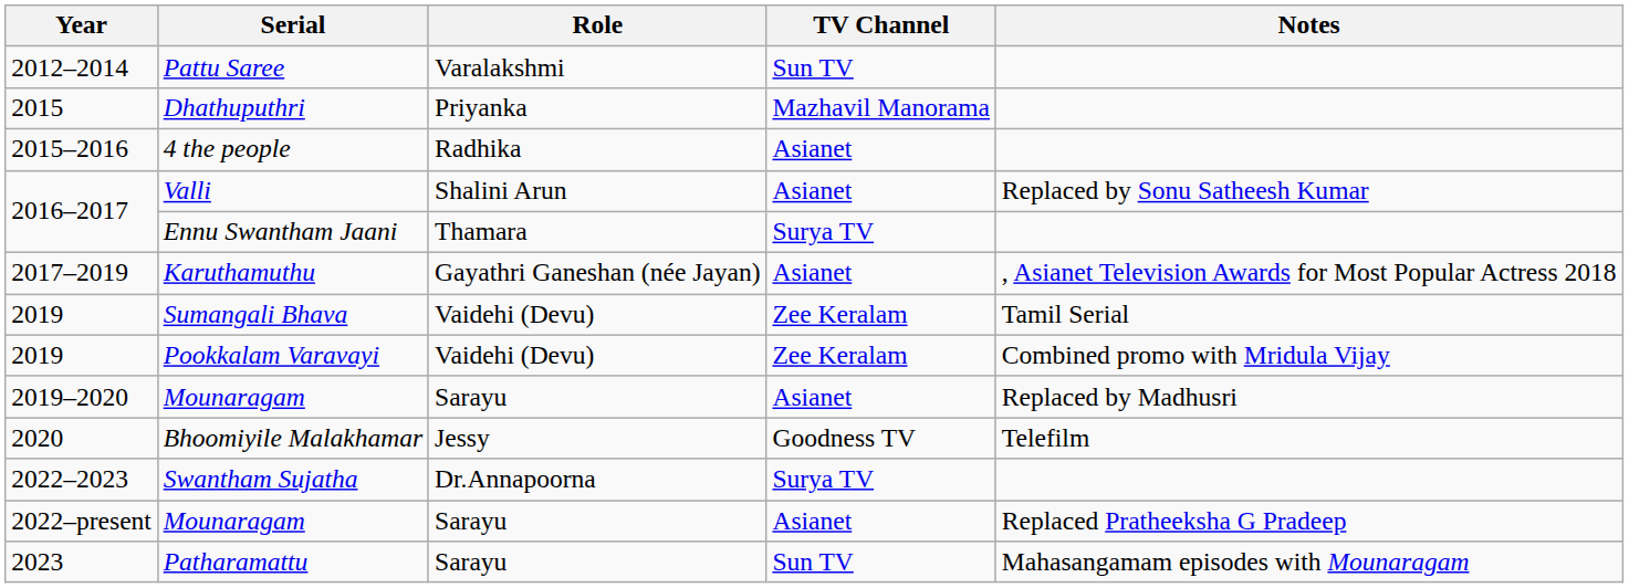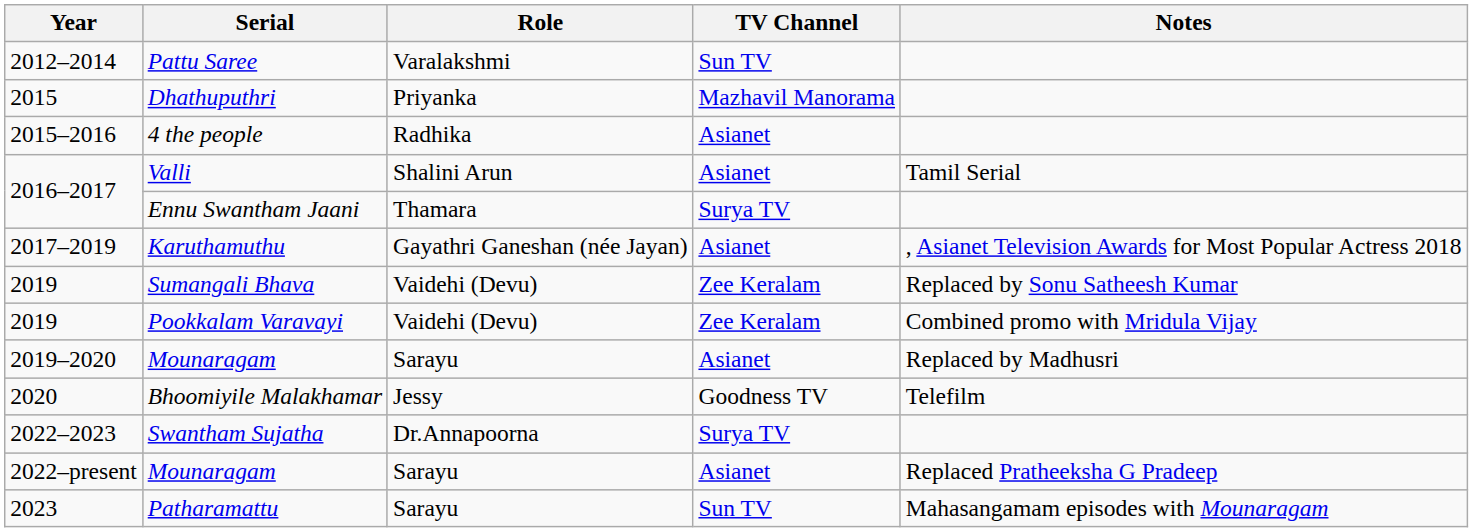Valli | Notes: Replaced by Sonu Satheesh Kumar -> Tamil Serial
Sumangali Bhava | Notes: Tamil Serial -> Replaced by Sonu Satheesh Kumar
